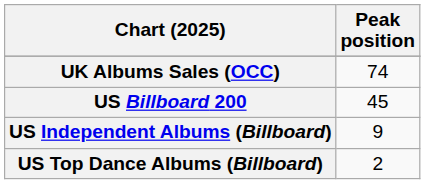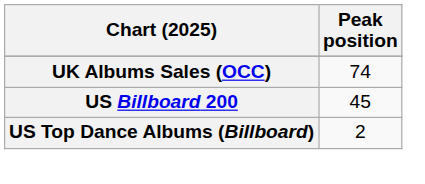- row: US Independent Albums (Billboard) | 9
